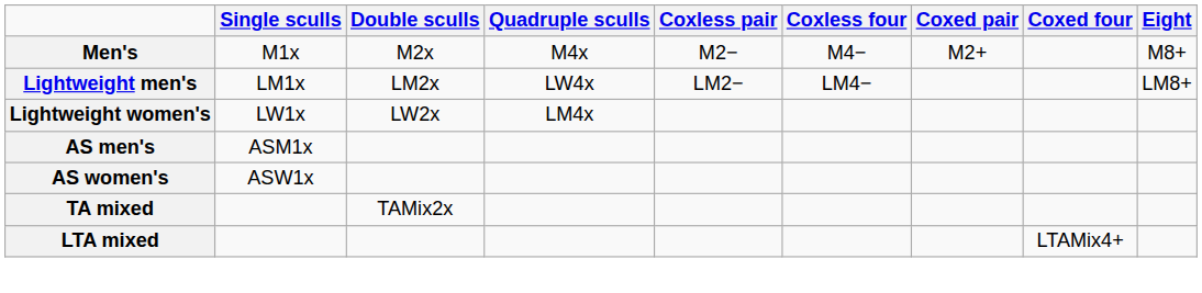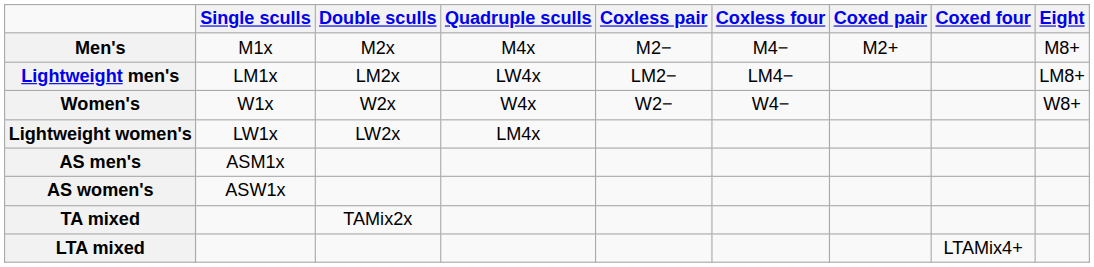+ row: Women's | W1x | W2x | W4x | W2− | W4− | W8+
